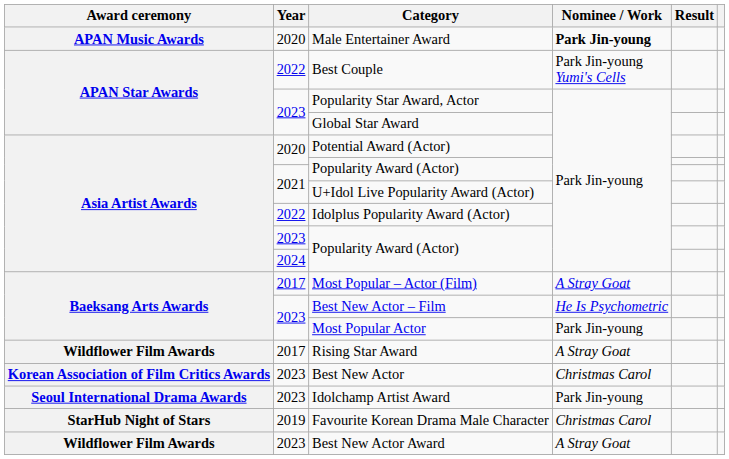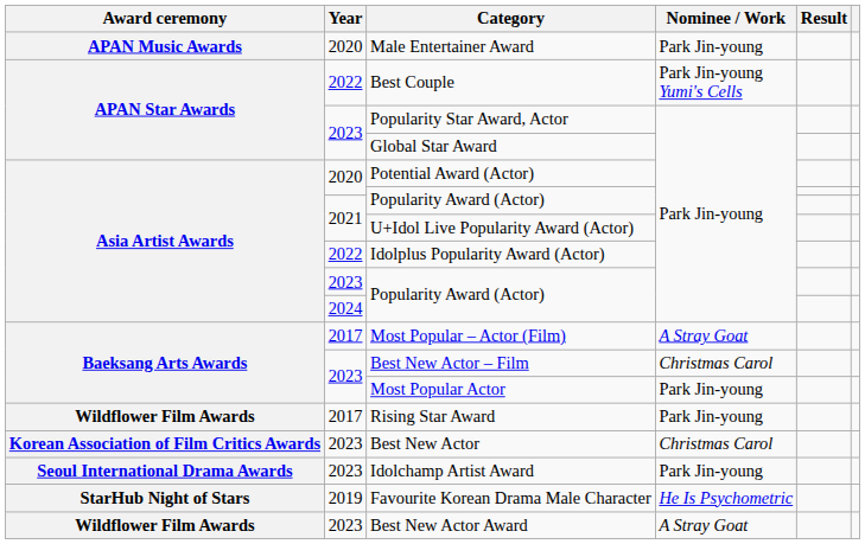Male Entertainer Award | Nominee / Work: bold -> normal
Best New Actor – Film | Nominee / Work: He Is Psychometric -> Christmas Carol
Rising Star Award | Nominee / Work: A Stray Goat -> Park Jin-young
Favourite Korean Drama Male Character | Nominee / Work: Christmas Carol -> He Is Psychometric
